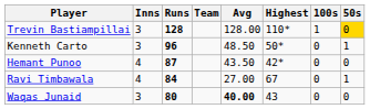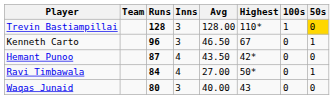columns swapped: Team <-> Inns
Kenneth Carto | Avg: 48.50 -> 46.50
Kenneth Carto | Highest: 50* -> 67
Ravi Timbawala | Highest: 67 -> 50*
Waqas Junaid | Avg: bold -> normal
